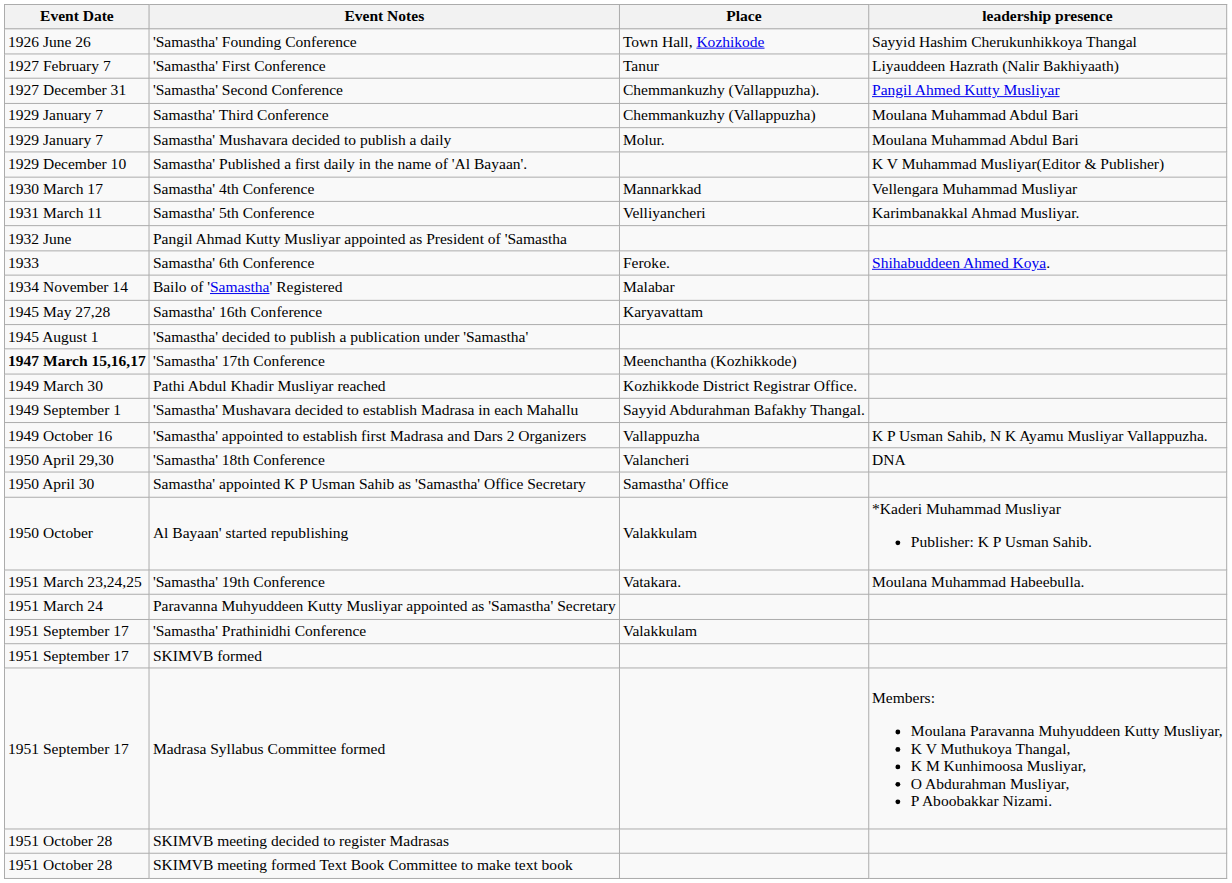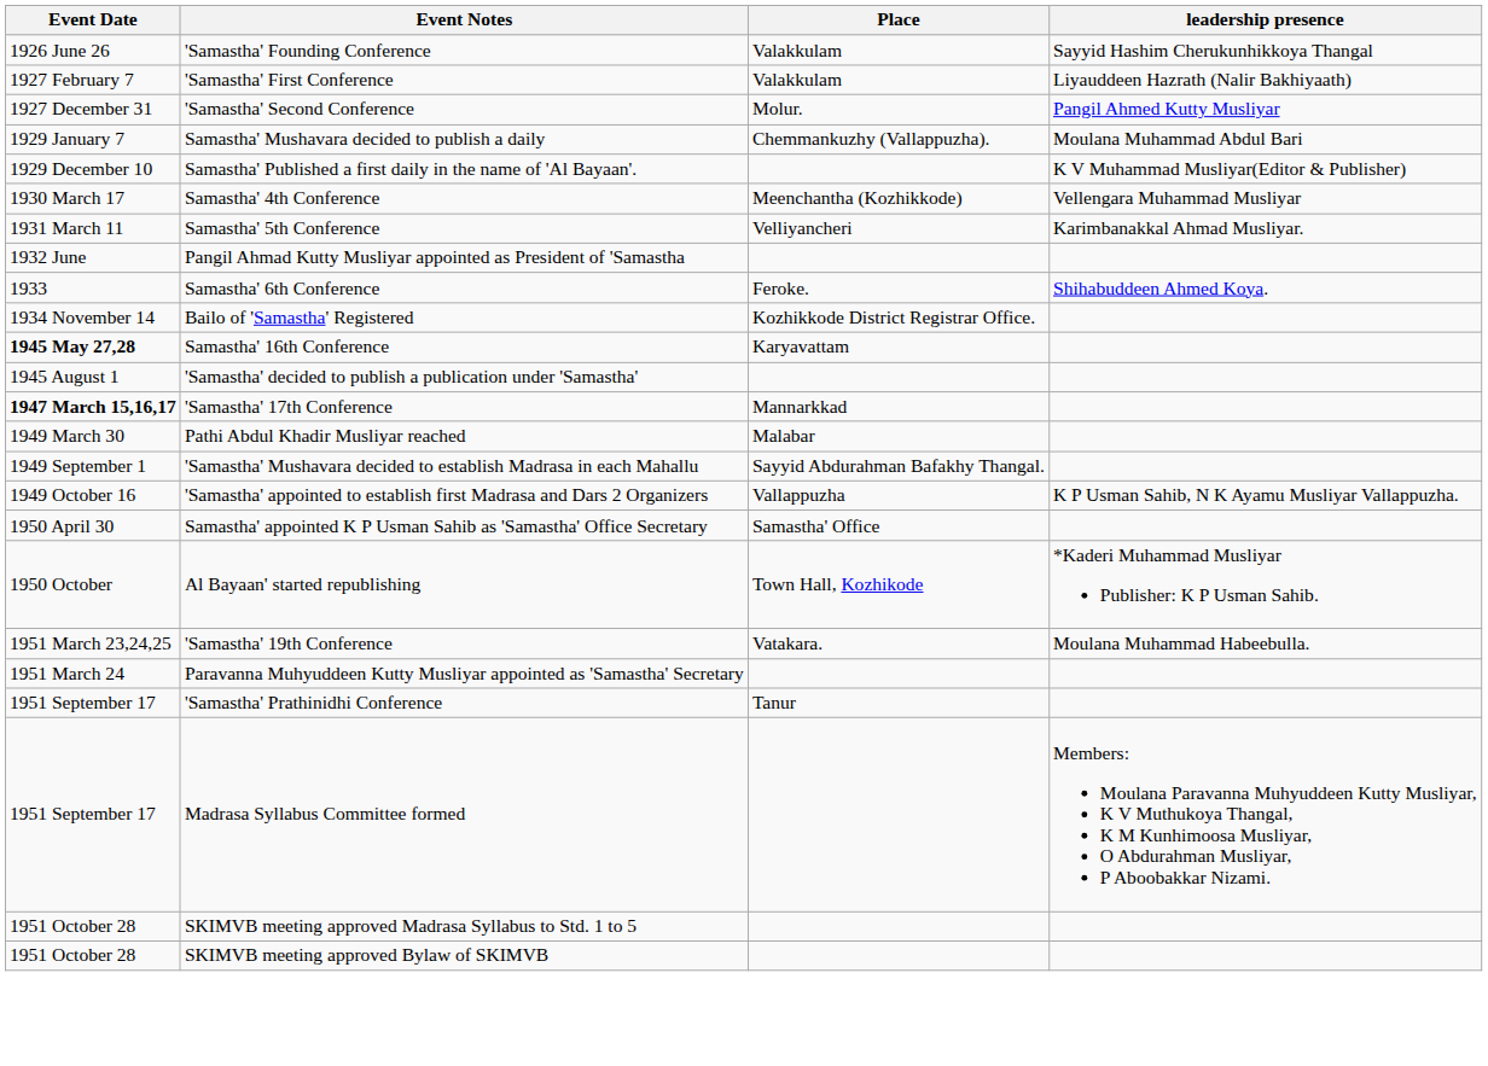'Samastha' Founding Conference | Place: Town Hall, Kozhikode -> Valakkulam
'Samastha' First Conference | Place: Tanur -> Valakkulam
'Samastha' Second Conference | Place: Chemmankuzhy (Vallappuzha). -> Molur.
- row: 1929 January 7 | Samastha' Third Conference | Chemmankuzhy (Vallappuzha) | Moulana Muhammad Abdul Bari
Samastha' Mushavara decided to publish a daily | Place: Molur. -> Chemmankuzhy (Vallappuzha).
Samastha' 4th Conference | Place: Mannarkkad -> Meenchantha (Kozhikkode)
Bailo of 'Samastha' Registered | Place: Malabar -> Kozhikkode District Registrar Office.
Samastha' 16th Conference | Event Date: normal -> bold
'Samastha' 17th Conference | Place: Meenchantha (Kozhikkode) -> Mannarkkad
Pathi Abdul Khadir Musliyar reached | Place: Kozhikkode District Registrar Office. -> Malabar
- row: 1950 April 29,30 | 'Samastha' 18th Conference | Valancheri | DNA
Al Bayaan' started republishing | Place: Valakkulam -> Town Hall, Kozhikode
'Samastha' Prathinidhi Conference | Place: Valakkulam -> Tanur
- row: 1951 September 17 | SKIMVB formed
+ row: 1951 October 28 | SKIMVB meeting approved Madrasa Syllabus to Std. 1 to 5
+ row: 1951 October 28 | SKIMVB meeting approved Bylaw of SKIMVB
- row: 1951 October 28 | SKIMVB meeting decided to register Madrasas
- row: 1951 October 28 | SKIMVB meeting formed Text Book Committee to make text book
